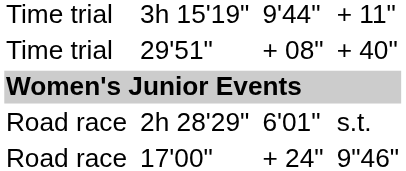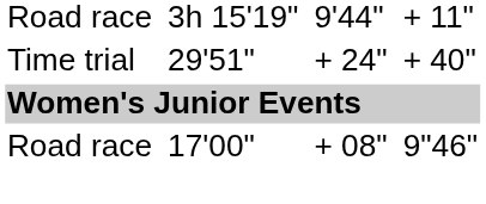3h 15'19" | column 1: Time trial -> Road race
29'51" | column 5: + 08" -> + 24"
- row: Road race | 2h 28'29" | 6'01" | s.t.
17'00" | column 5: + 24" -> + 08"
